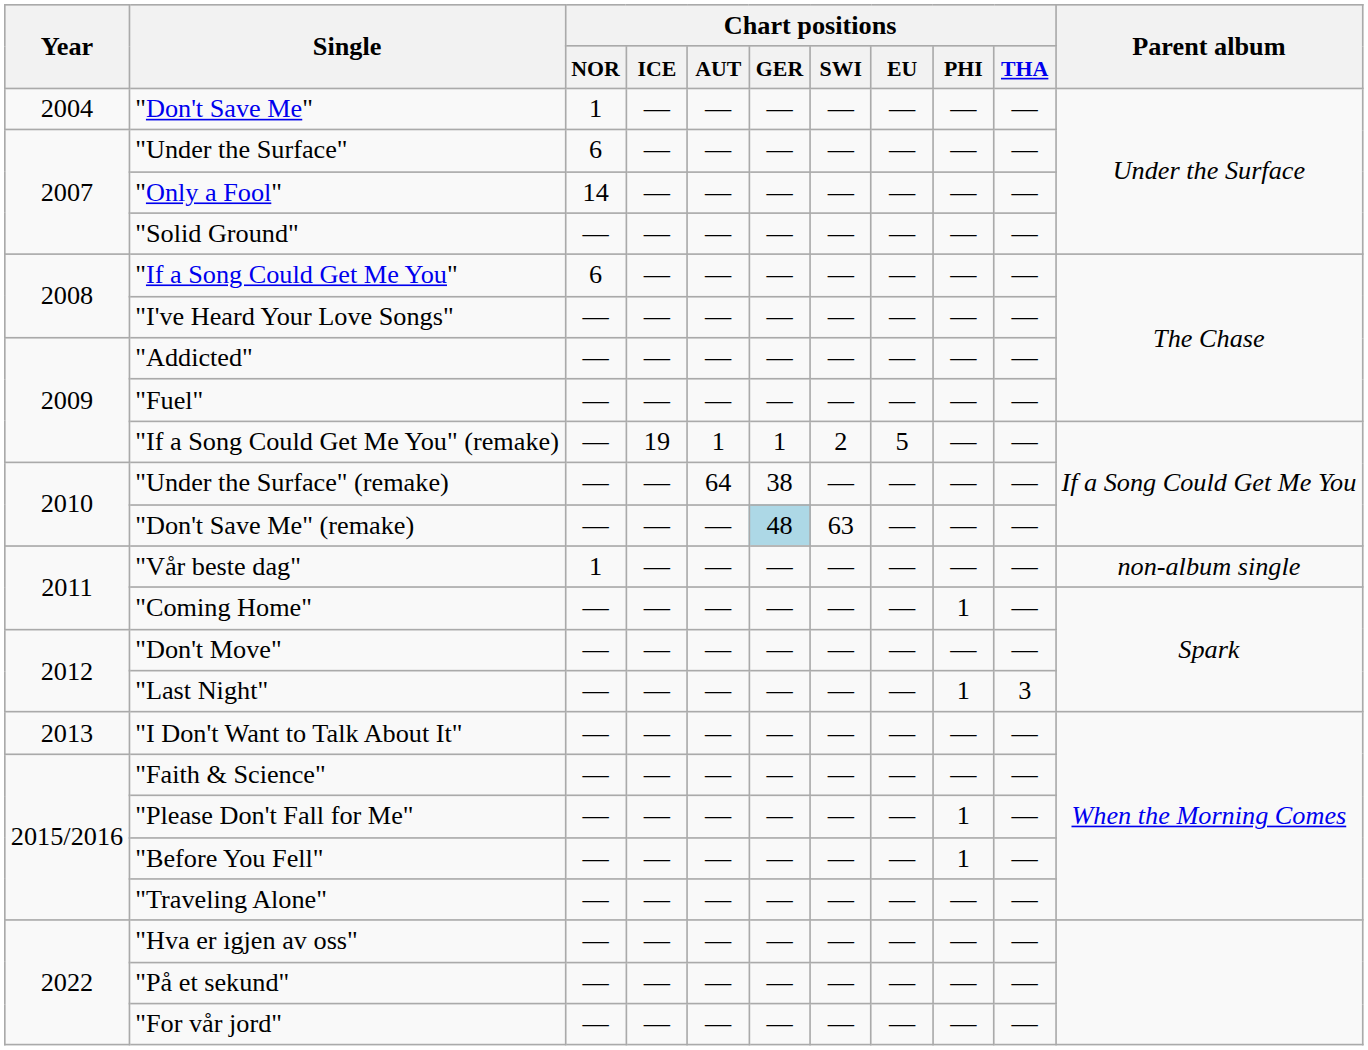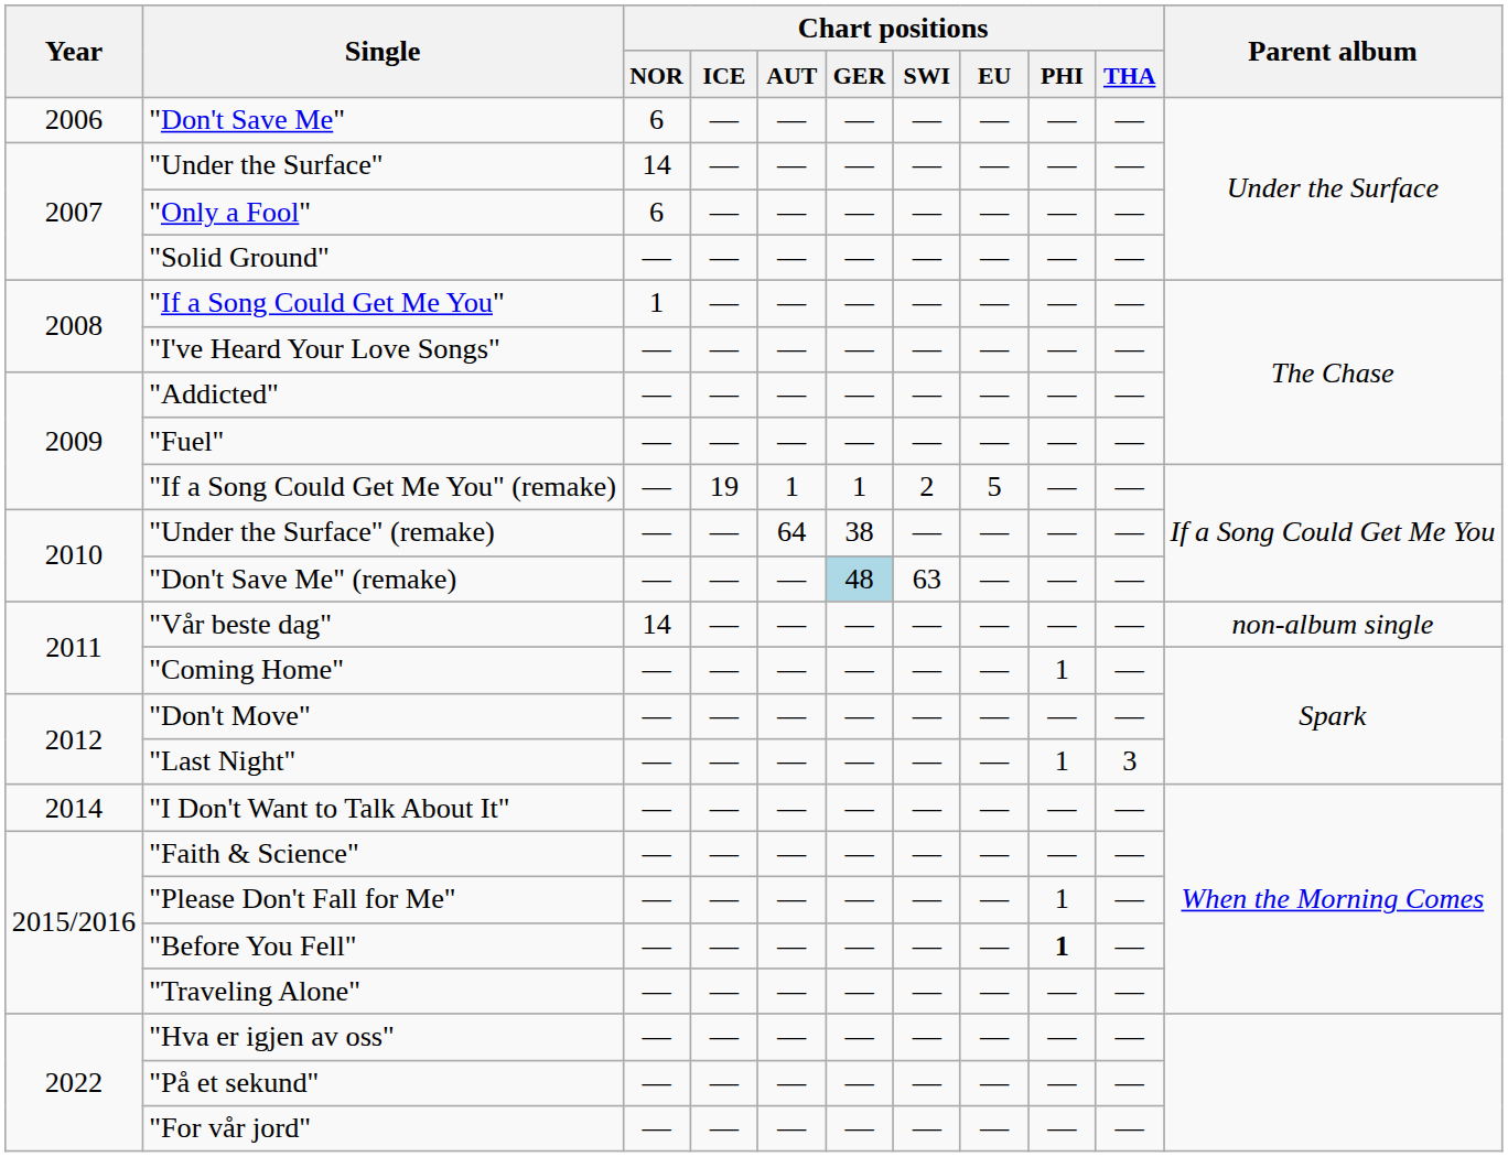"Don't Save Me" | Year: 2004 -> 2006
"Don't Save Me" | Chart positions / NOR: 1 -> 6
"Under the Surface" | Chart positions / NOR: 6 -> 14
"Only a Fool" | Chart positions / NOR: 14 -> 6
"If a Song Could Get Me You" | Chart positions / NOR: 6 -> 1
"Vår beste dag" | Chart positions / NOR: 1 -> 14
"I Don't Want to Talk About It" | Year: 2013 -> 2014
"Before You Fell" | Chart positions / PHI: normal -> bold
